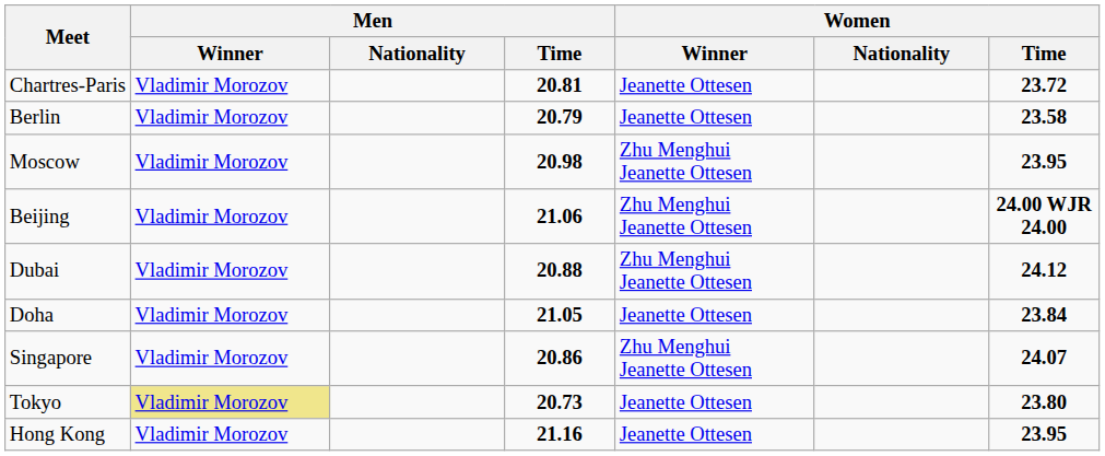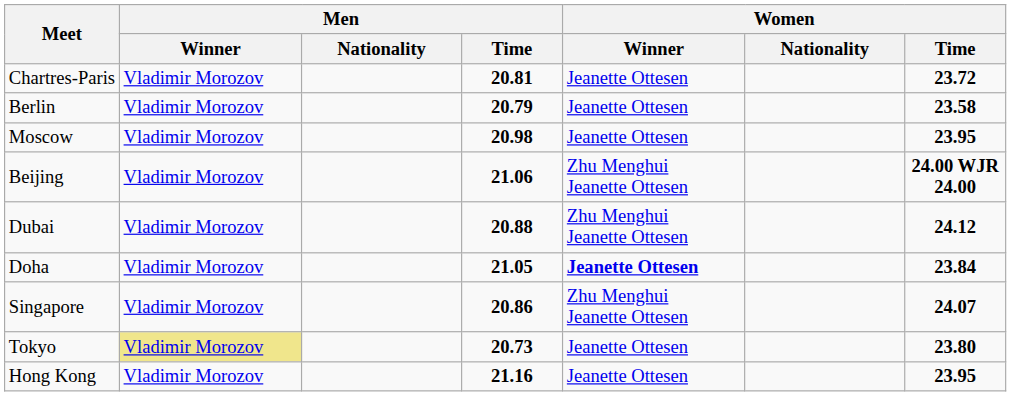Moscow | Women / Winner: Zhu Menghui Jeanette Ottesen -> Jeanette Ottesen
Doha | Women / Winner: normal -> bold
